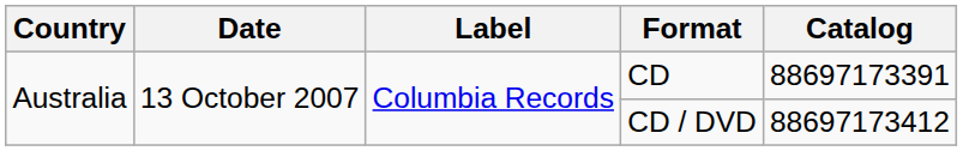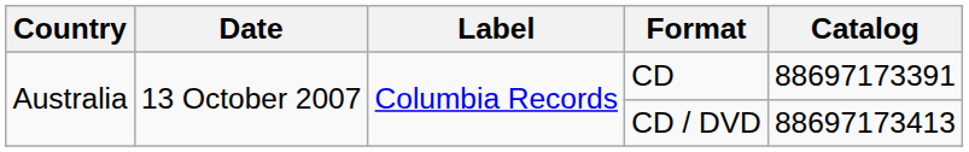CD / DVD | Catalog: 88697173412 -> 88697173413
